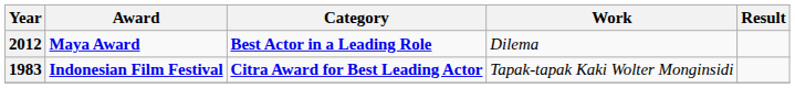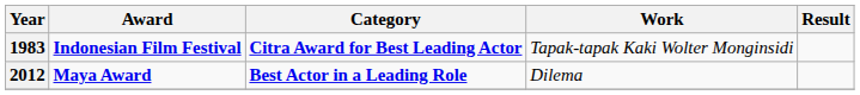rows swapped: 1983 <-> 2012
